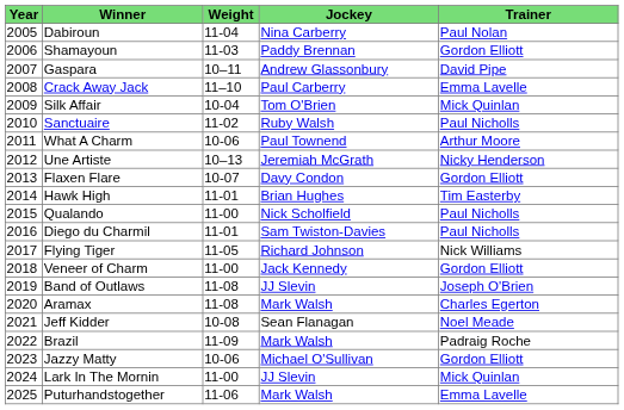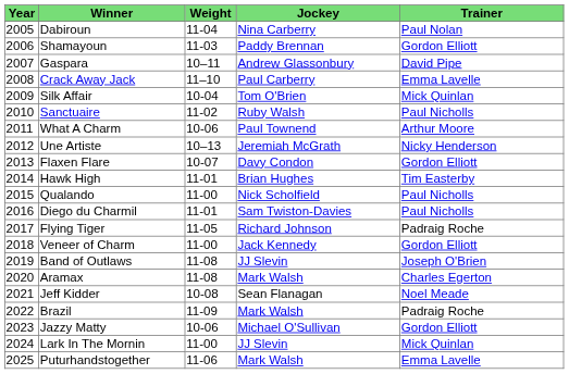Flying Tiger | Trainer: Nick Williams -> Padraig Roche
